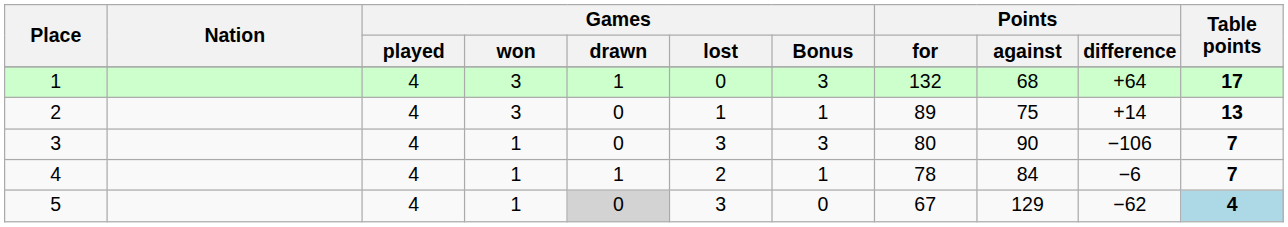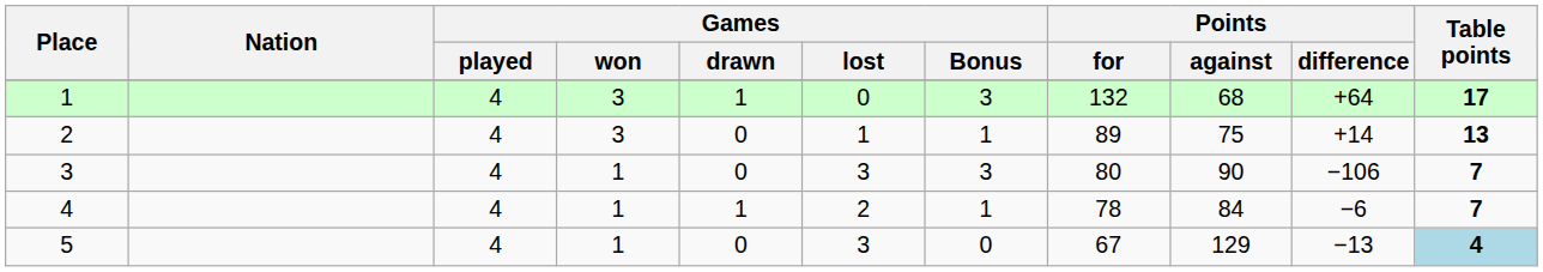5 | Games / drawn: lightgrey background -> no background
5 | Points / difference: −62 -> −13
